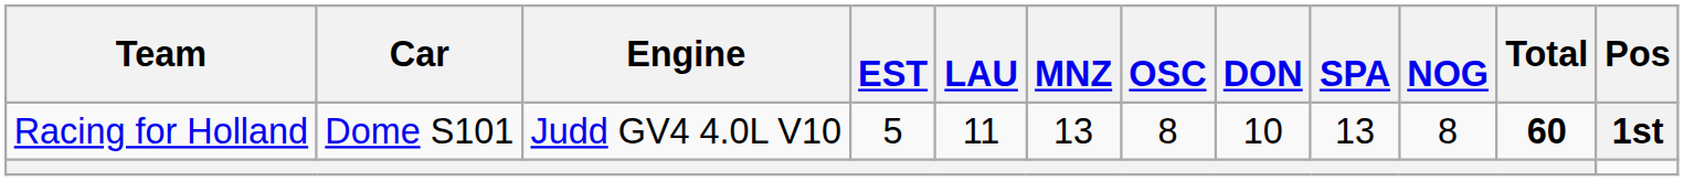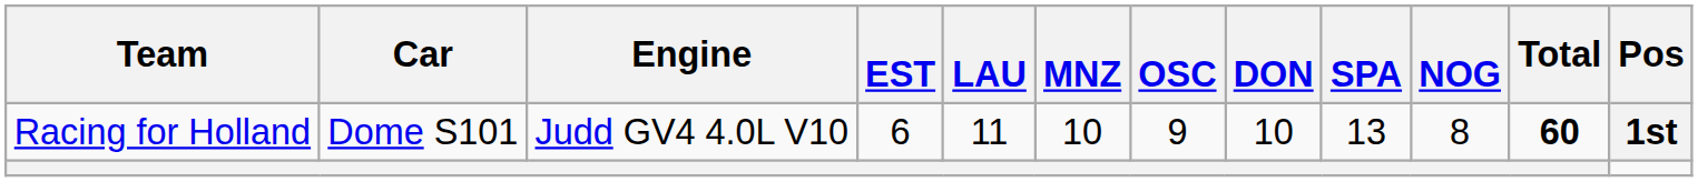Racing for Holland | EST: 5 -> 6
Racing for Holland | MNZ: 13 -> 10
Racing for Holland | OSC: 8 -> 9
